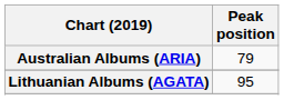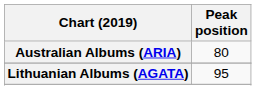Australian Albums (ARIA) | Peak position: 79 -> 80
